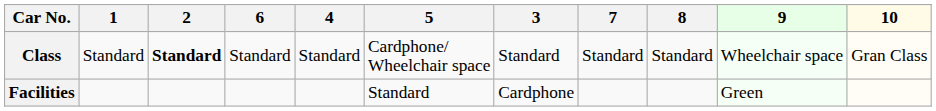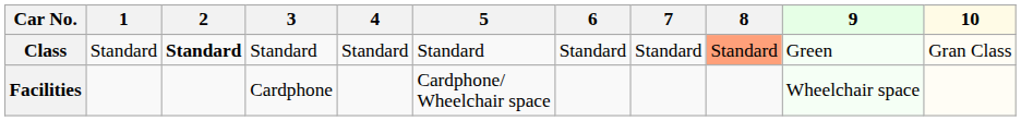columns swapped: 3 <-> 6
Class | 5: Cardphone/ Wheelchair space -> Standard
Class | 8: no background -> lightsalmon background
Class | 9: Wheelchair space -> Green
Facilities | 5: Standard -> Cardphone/ Wheelchair space
Facilities | 9: Green -> Wheelchair space
